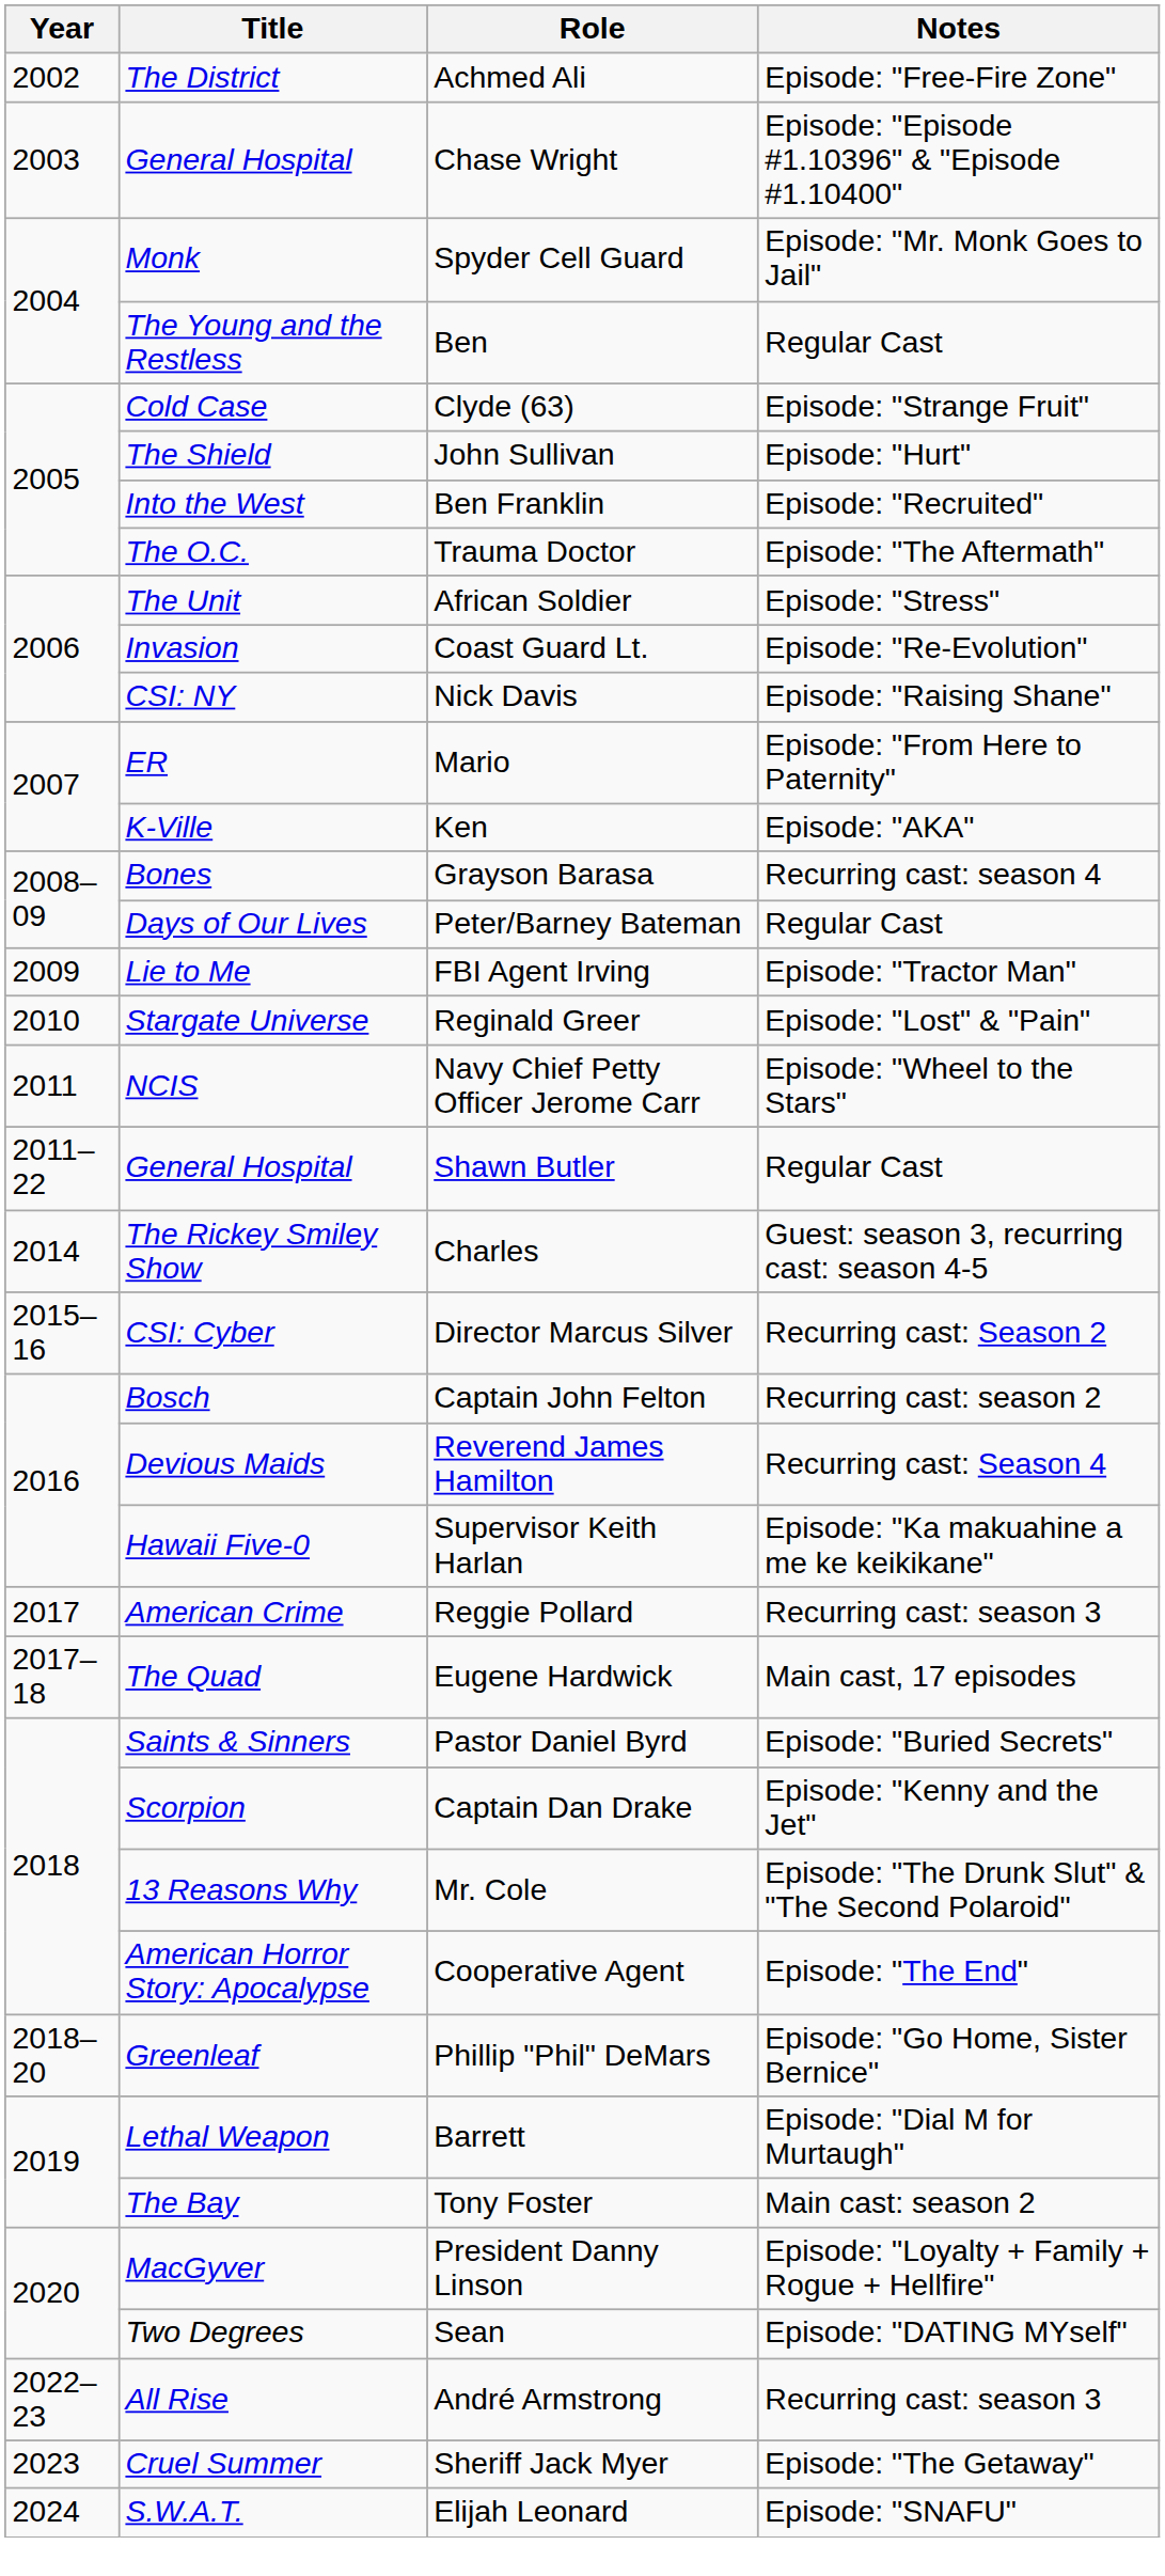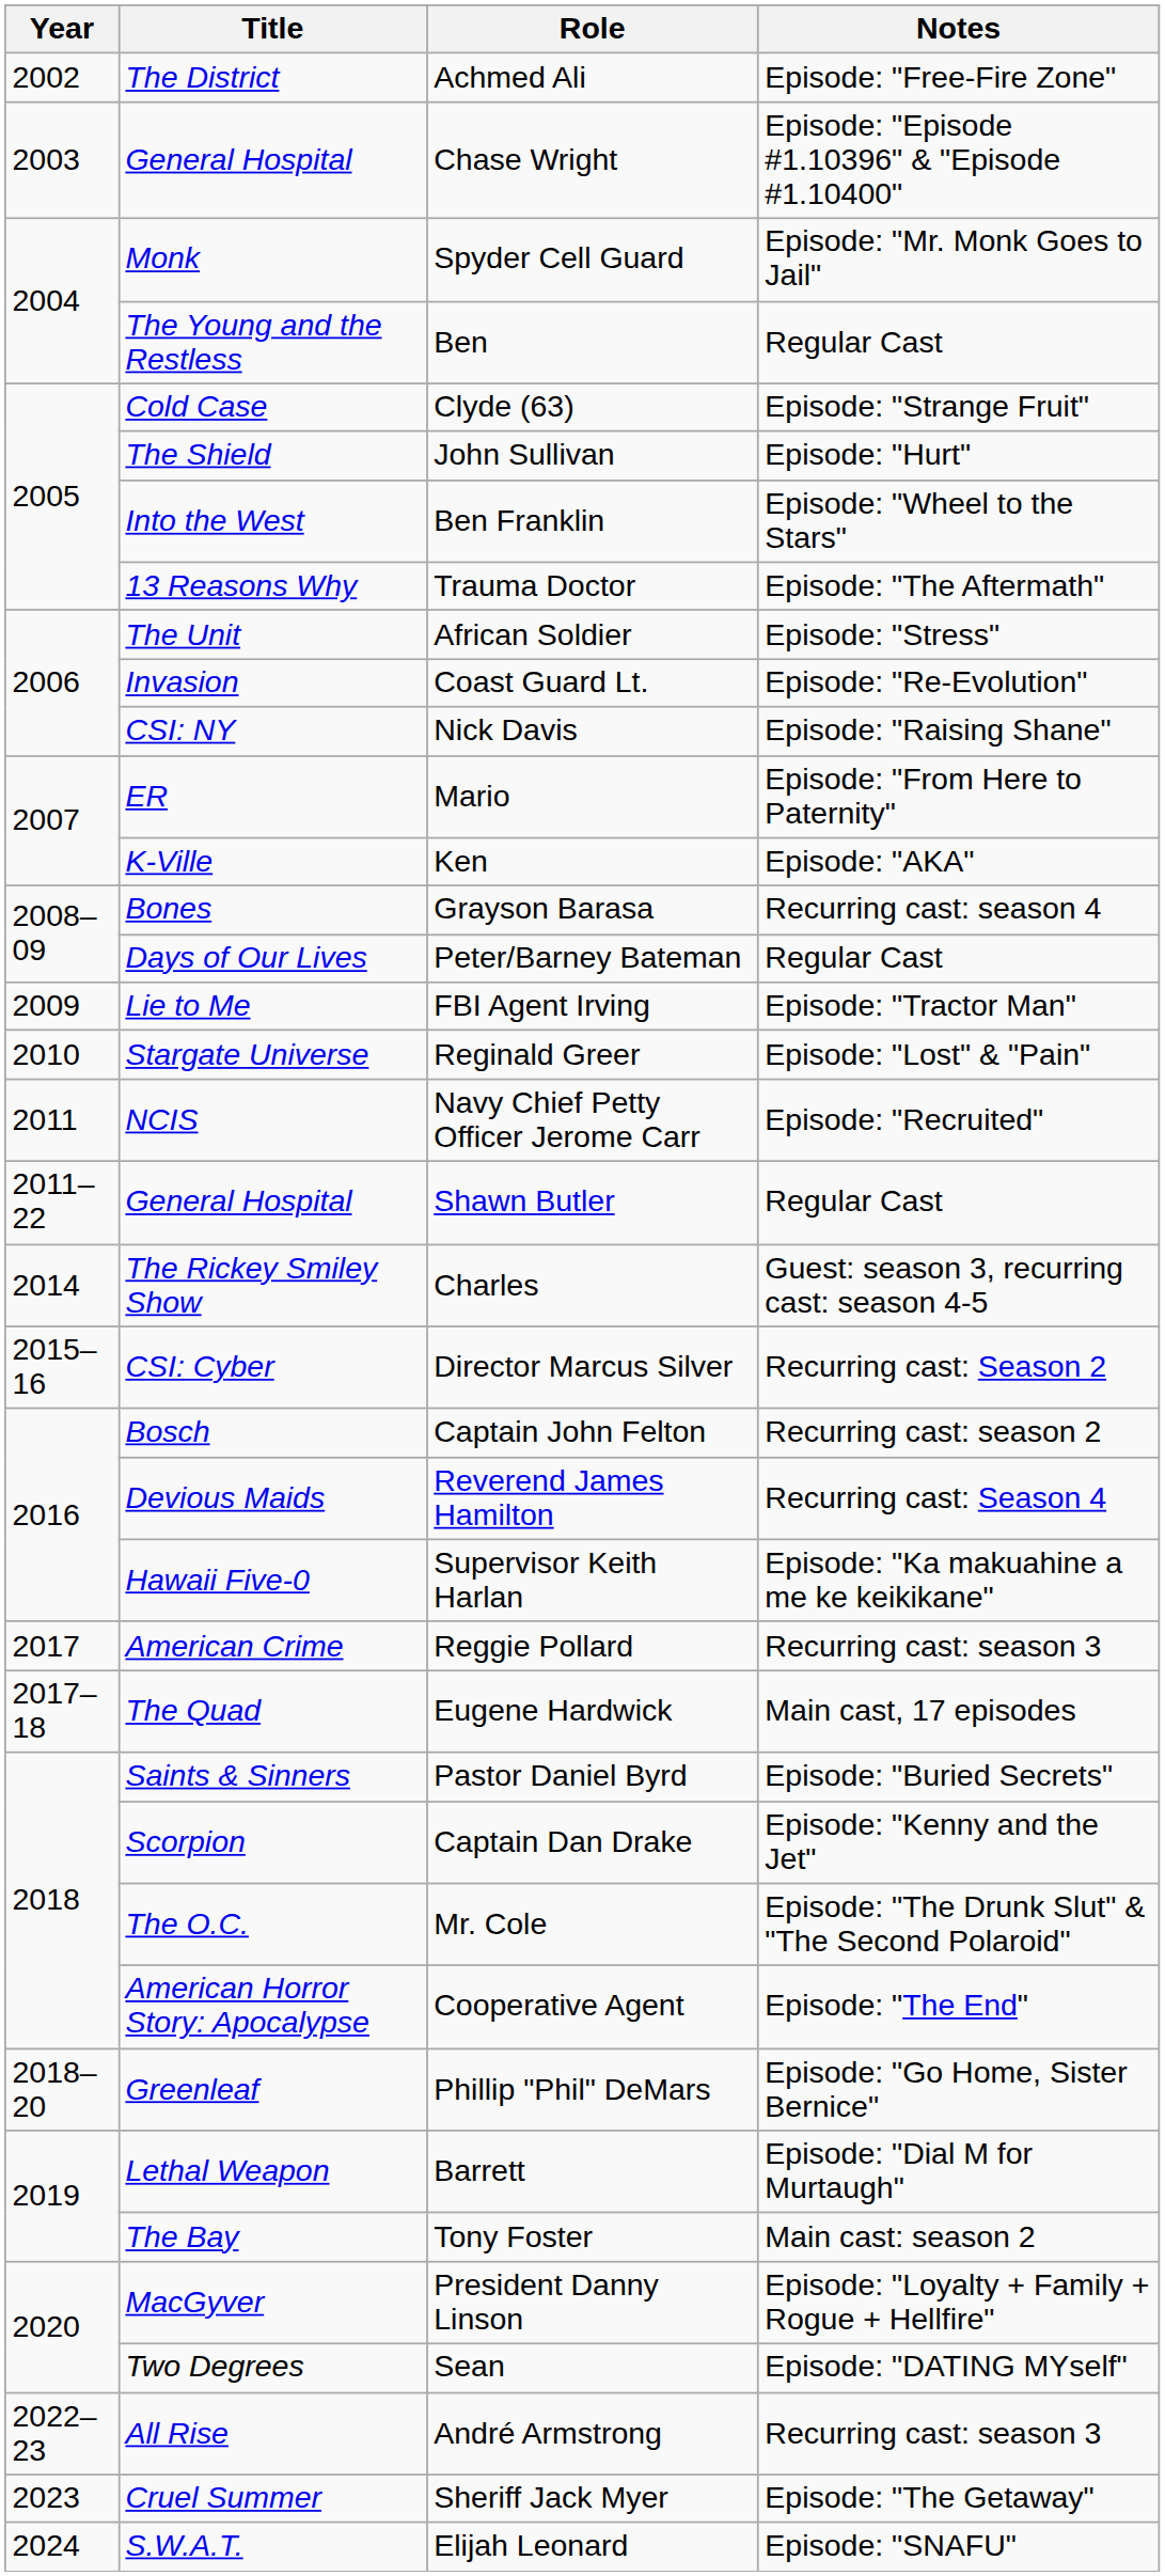Ben Franklin | Notes: Episode: "Recruited" -> Episode: "Wheel to the Stars"
Trauma Doctor | Title: The O.C. -> 13 Reasons Why
Navy Chief Petty Officer Jerome Carr | Notes: Episode: "Wheel to the Stars" -> Episode: "Recruited"
Mr. Cole | Title: 13 Reasons Why -> The O.C.
